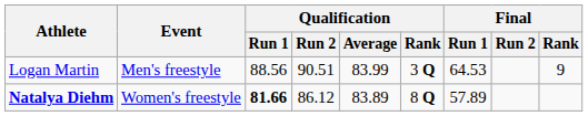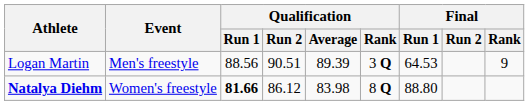Logan Martin | Qualification / Average: 83.99 -> 89.39
Natalya Diehm | Qualification / Average: 83.89 -> 83.98
Natalya Diehm | Final / Run 1: 57.89 -> 88.80
